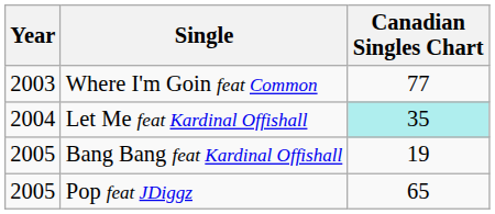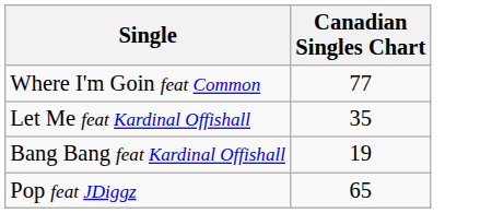- column: Year | 2003 | 2004 | 2005 | 2005
Let Me feat Kardinal Offishall | Canadian Singles Chart: paleturquoise background -> no background
